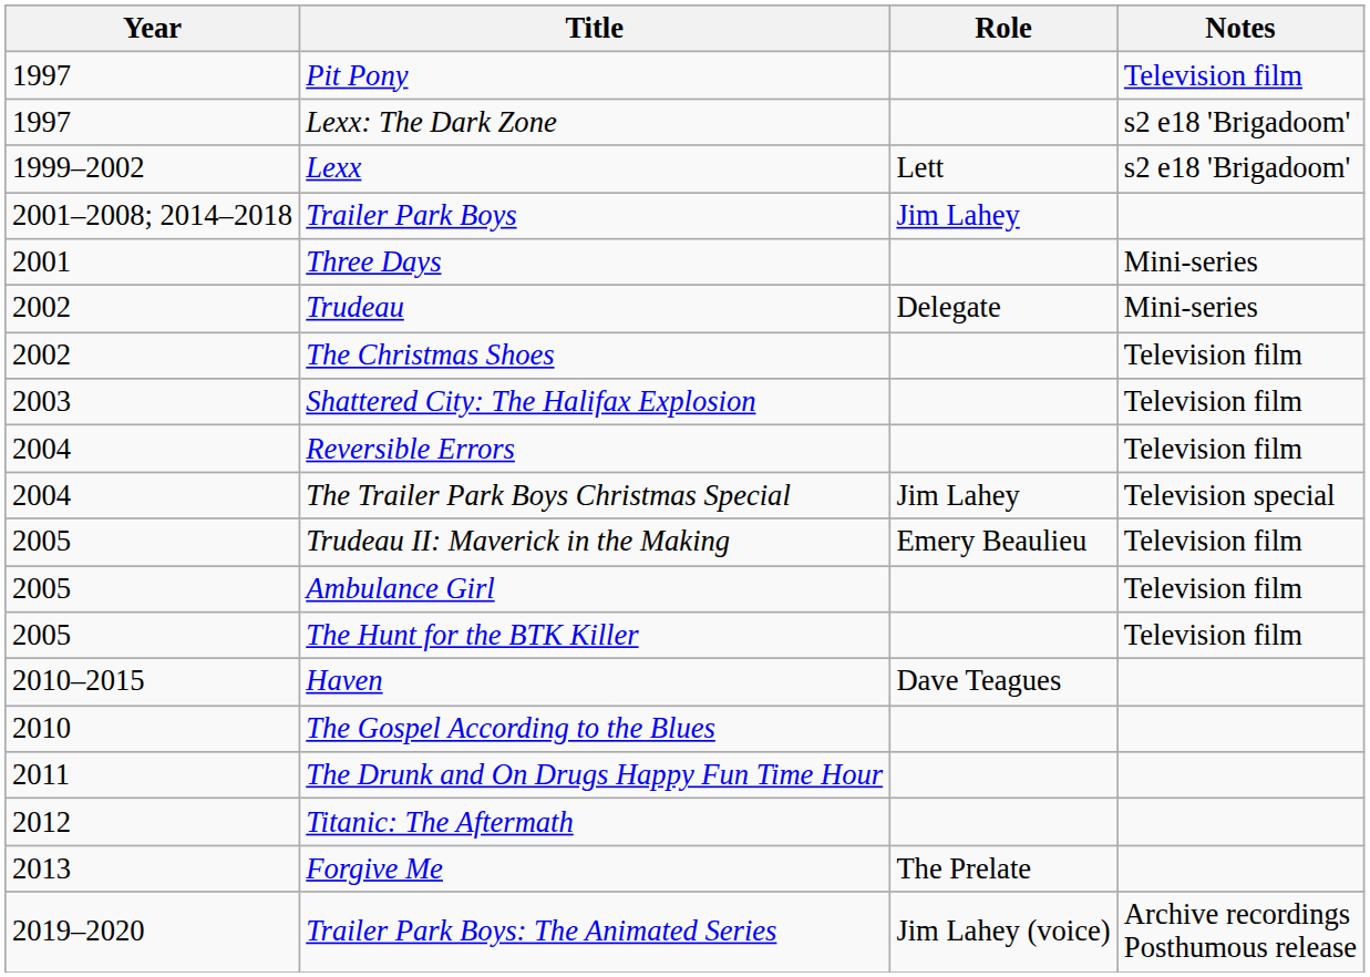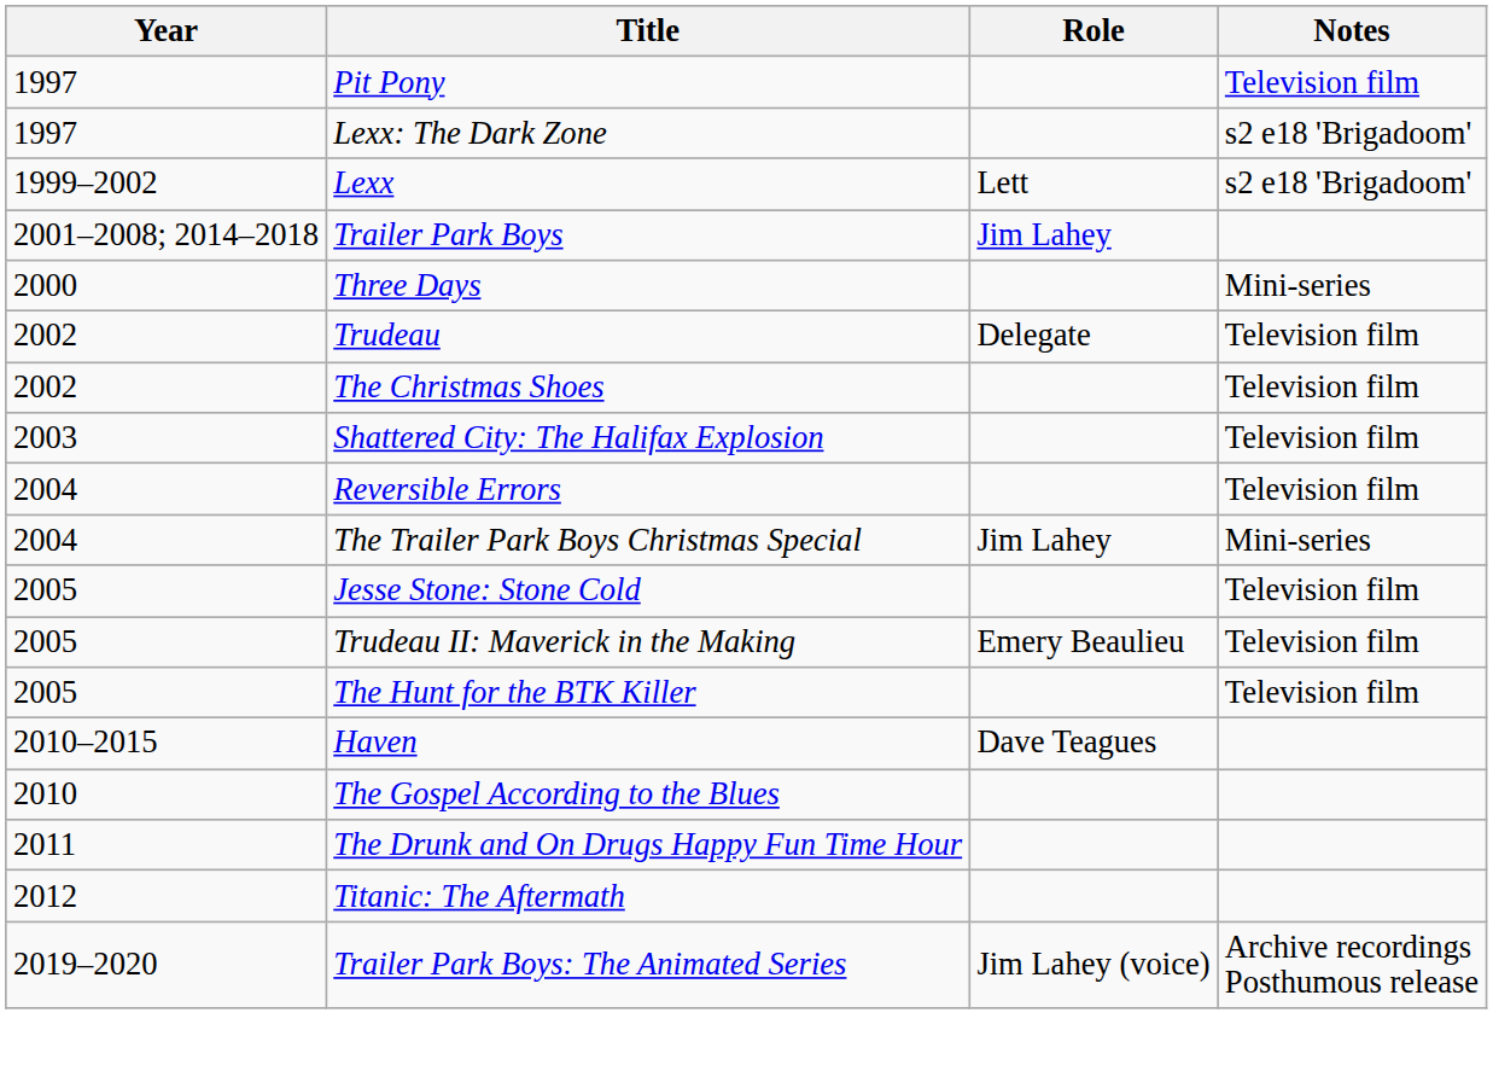Three Days | Year: 2001 -> 2000
Trudeau | Notes: Mini-series -> Television film
The Trailer Park Boys Christmas Special | Notes: Television special -> Mini-series
+ row: 2005 | Jesse Stone: Stone Cold | Television film
- row: 2005 | Ambulance Girl | Television film
- row: 2013 | Forgive Me | The Prelate
